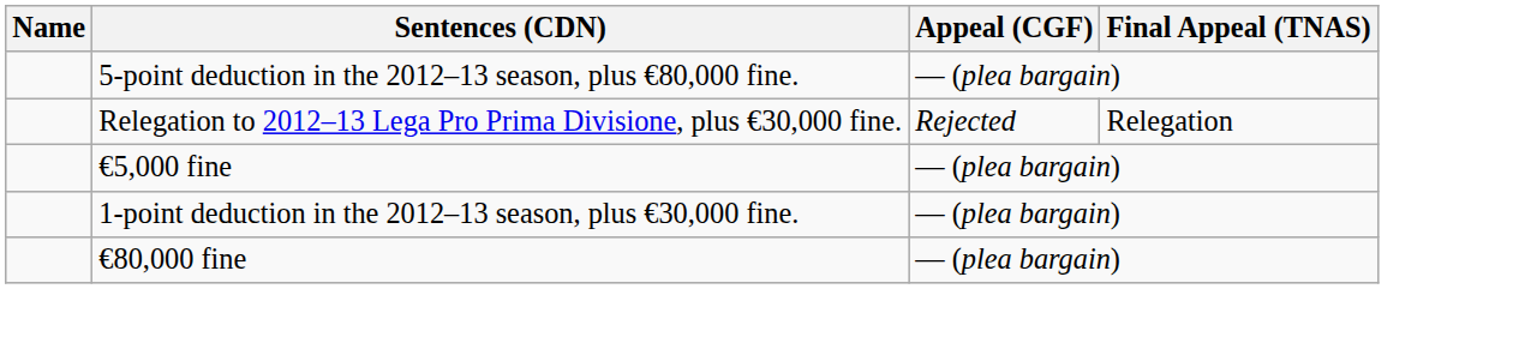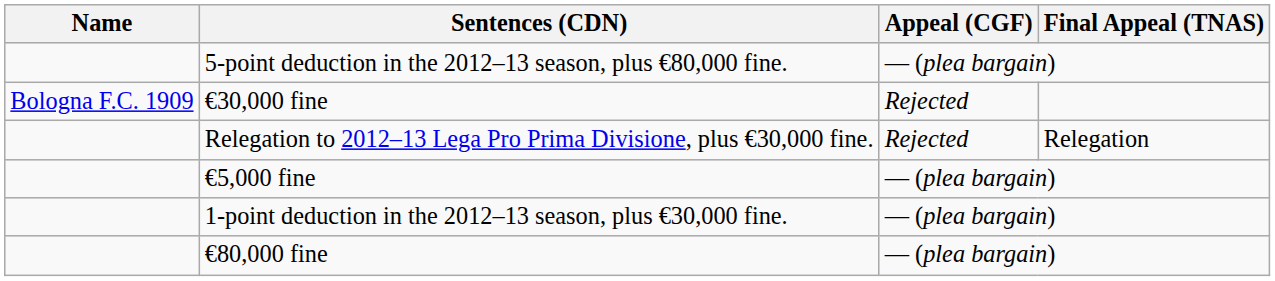+ row: Bologna F.C. 1909 | €30,000 fine | Rejected
